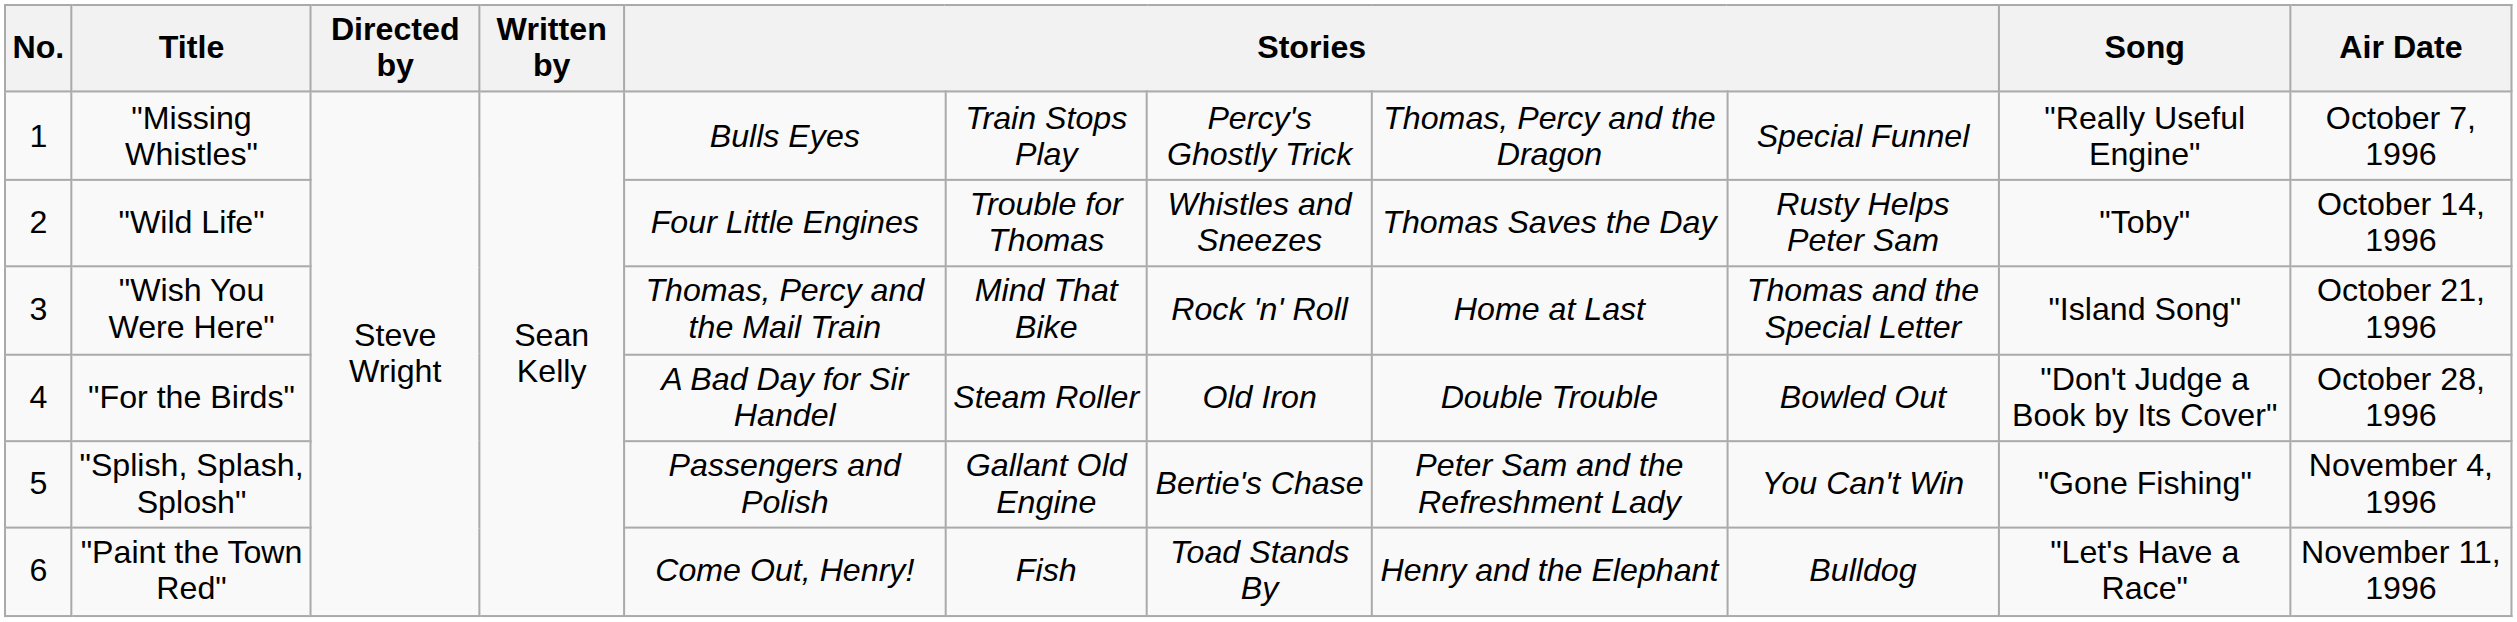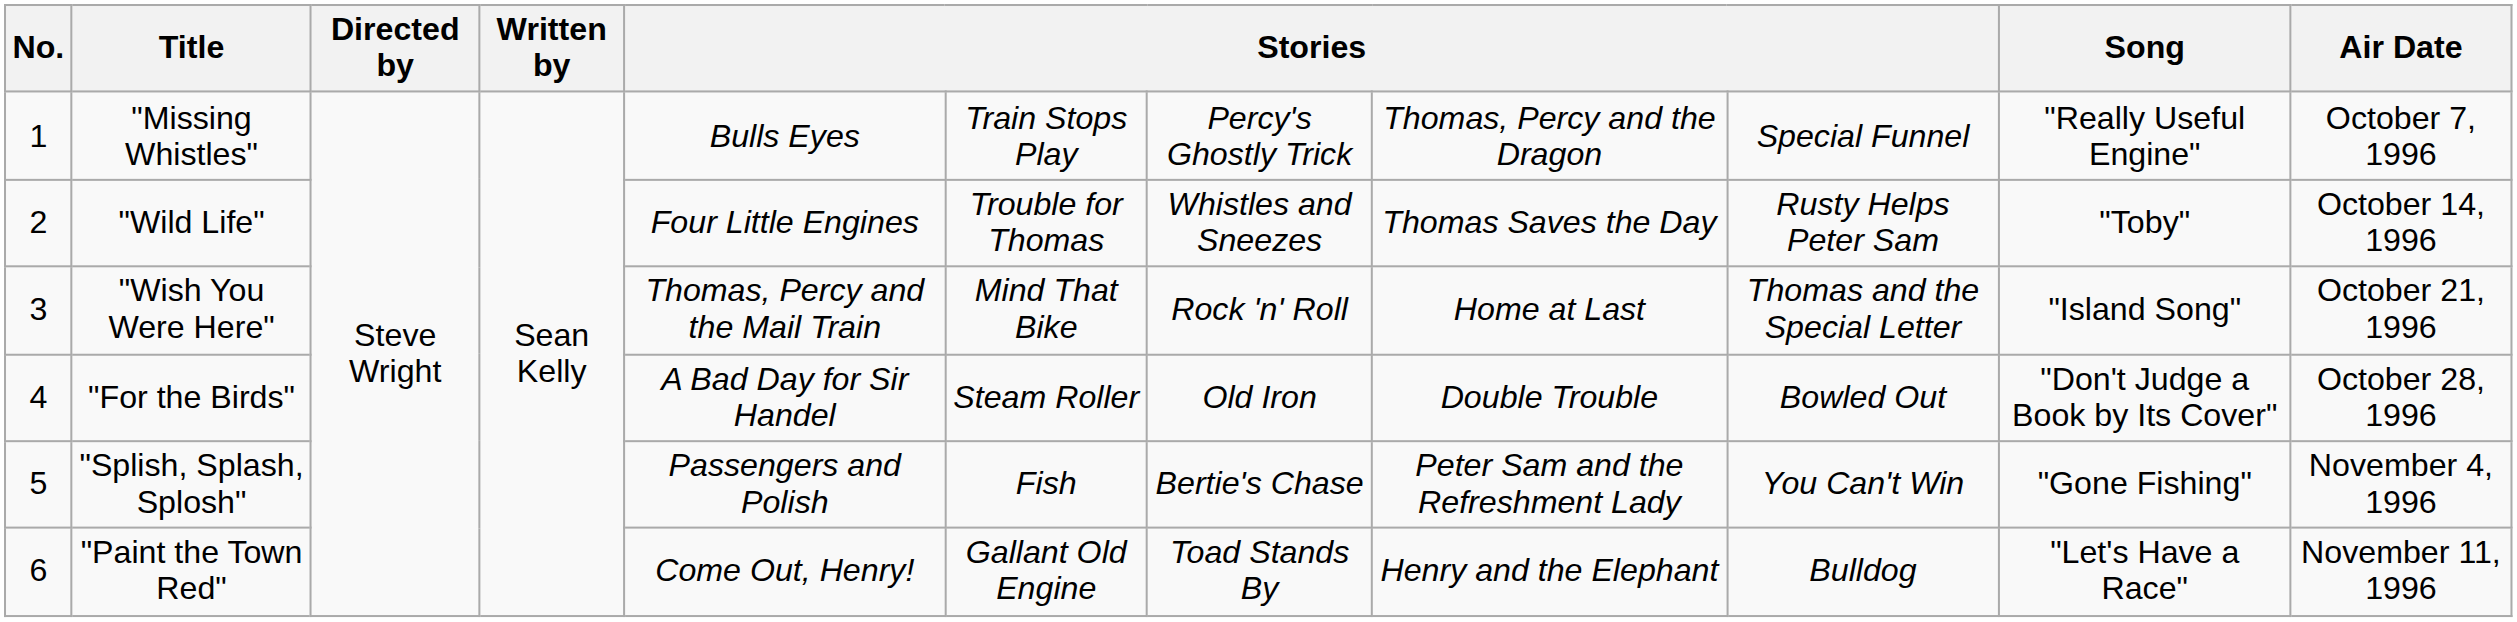"Splish, Splash, Splosh" | column 6: Gallant Old Engine -> Fish
"Paint the Town Red" | column 6: Fish -> Gallant Old Engine
